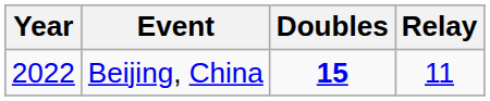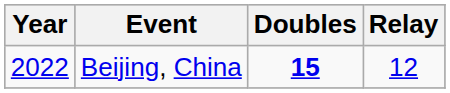Beijing, China | Relay: 11 -> 12
